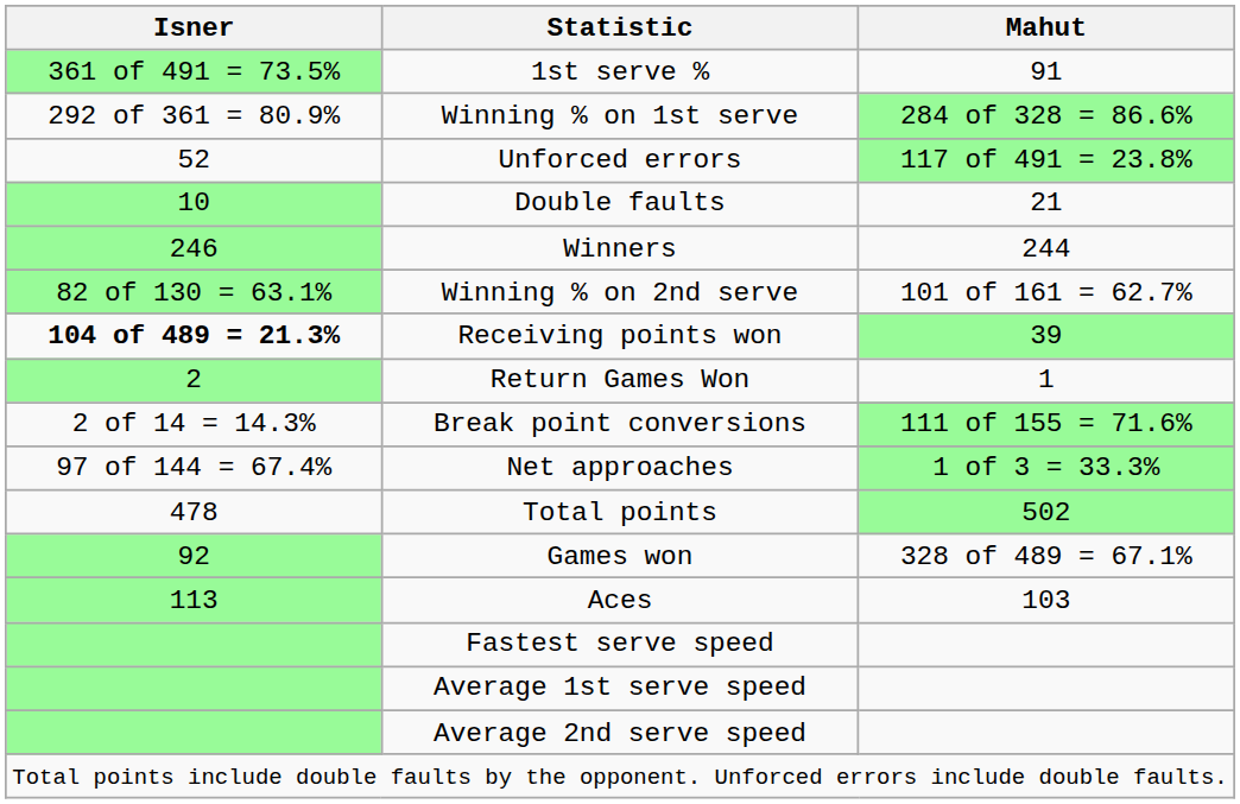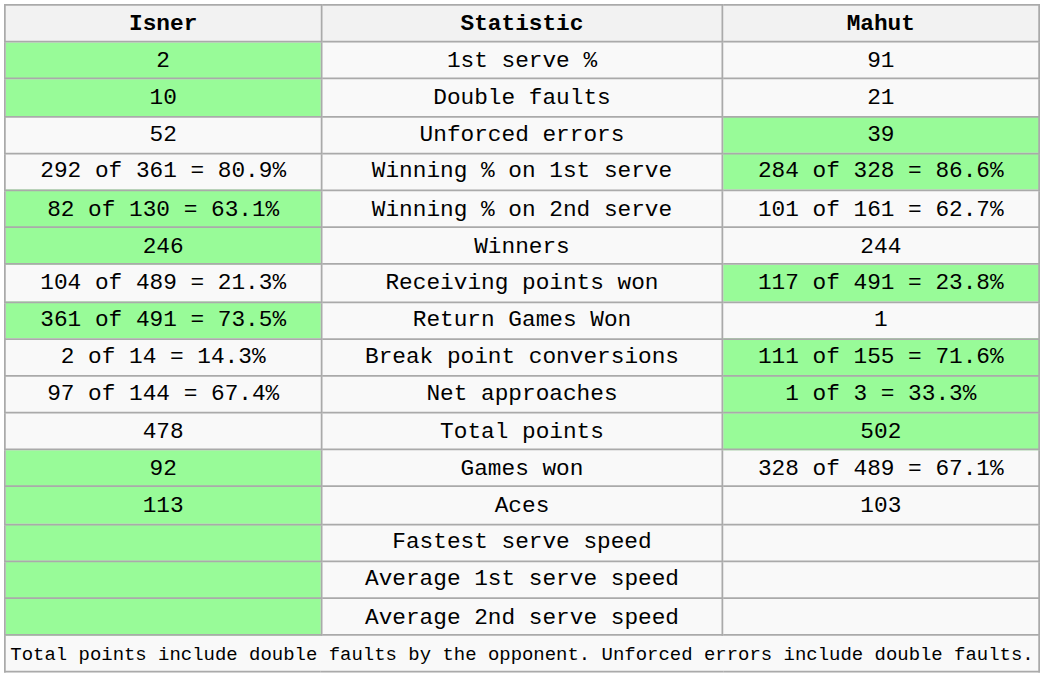1st serve % | Isner: 361 of 491 = 73.5% -> 2
rows swapped: Double faults <-> Winning % on 1st serve
Unforced errors | Mahut: 117 of 491 = 23.8% -> 39
rows swapped: Winning % on 2nd serve <-> Winners
Receiving points won | Isner: bold -> normal
Receiving points won | Mahut: 39 -> 117 of 491 = 23.8%
Return Games Won | Isner: 2 -> 361 of 491 = 73.5%
